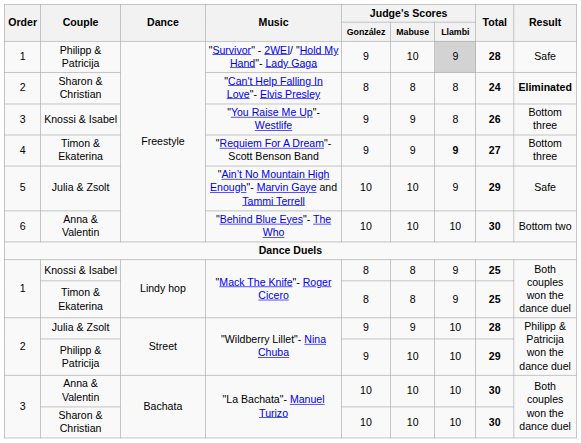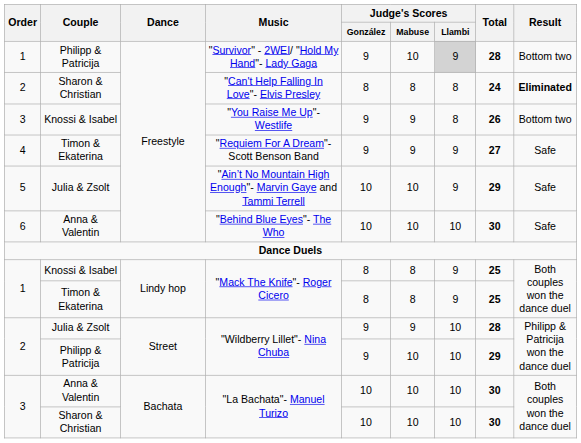"Survivor" - 2WEI/ "Hold My Hand"- Lady Gaga | Result: Safe -> Bottom two
"You Raise Me Up"- Westlife | Result: Bottom three -> Bottom two
"Requiem For A Dream"- Scott Benson Band | Judge's Scores / Llambi: bold -> normal
"Requiem For A Dream"- Scott Benson Band | Result: Bottom three -> Safe
"Behind Blue Eyes"- The Who | Result: Bottom two -> Safe
